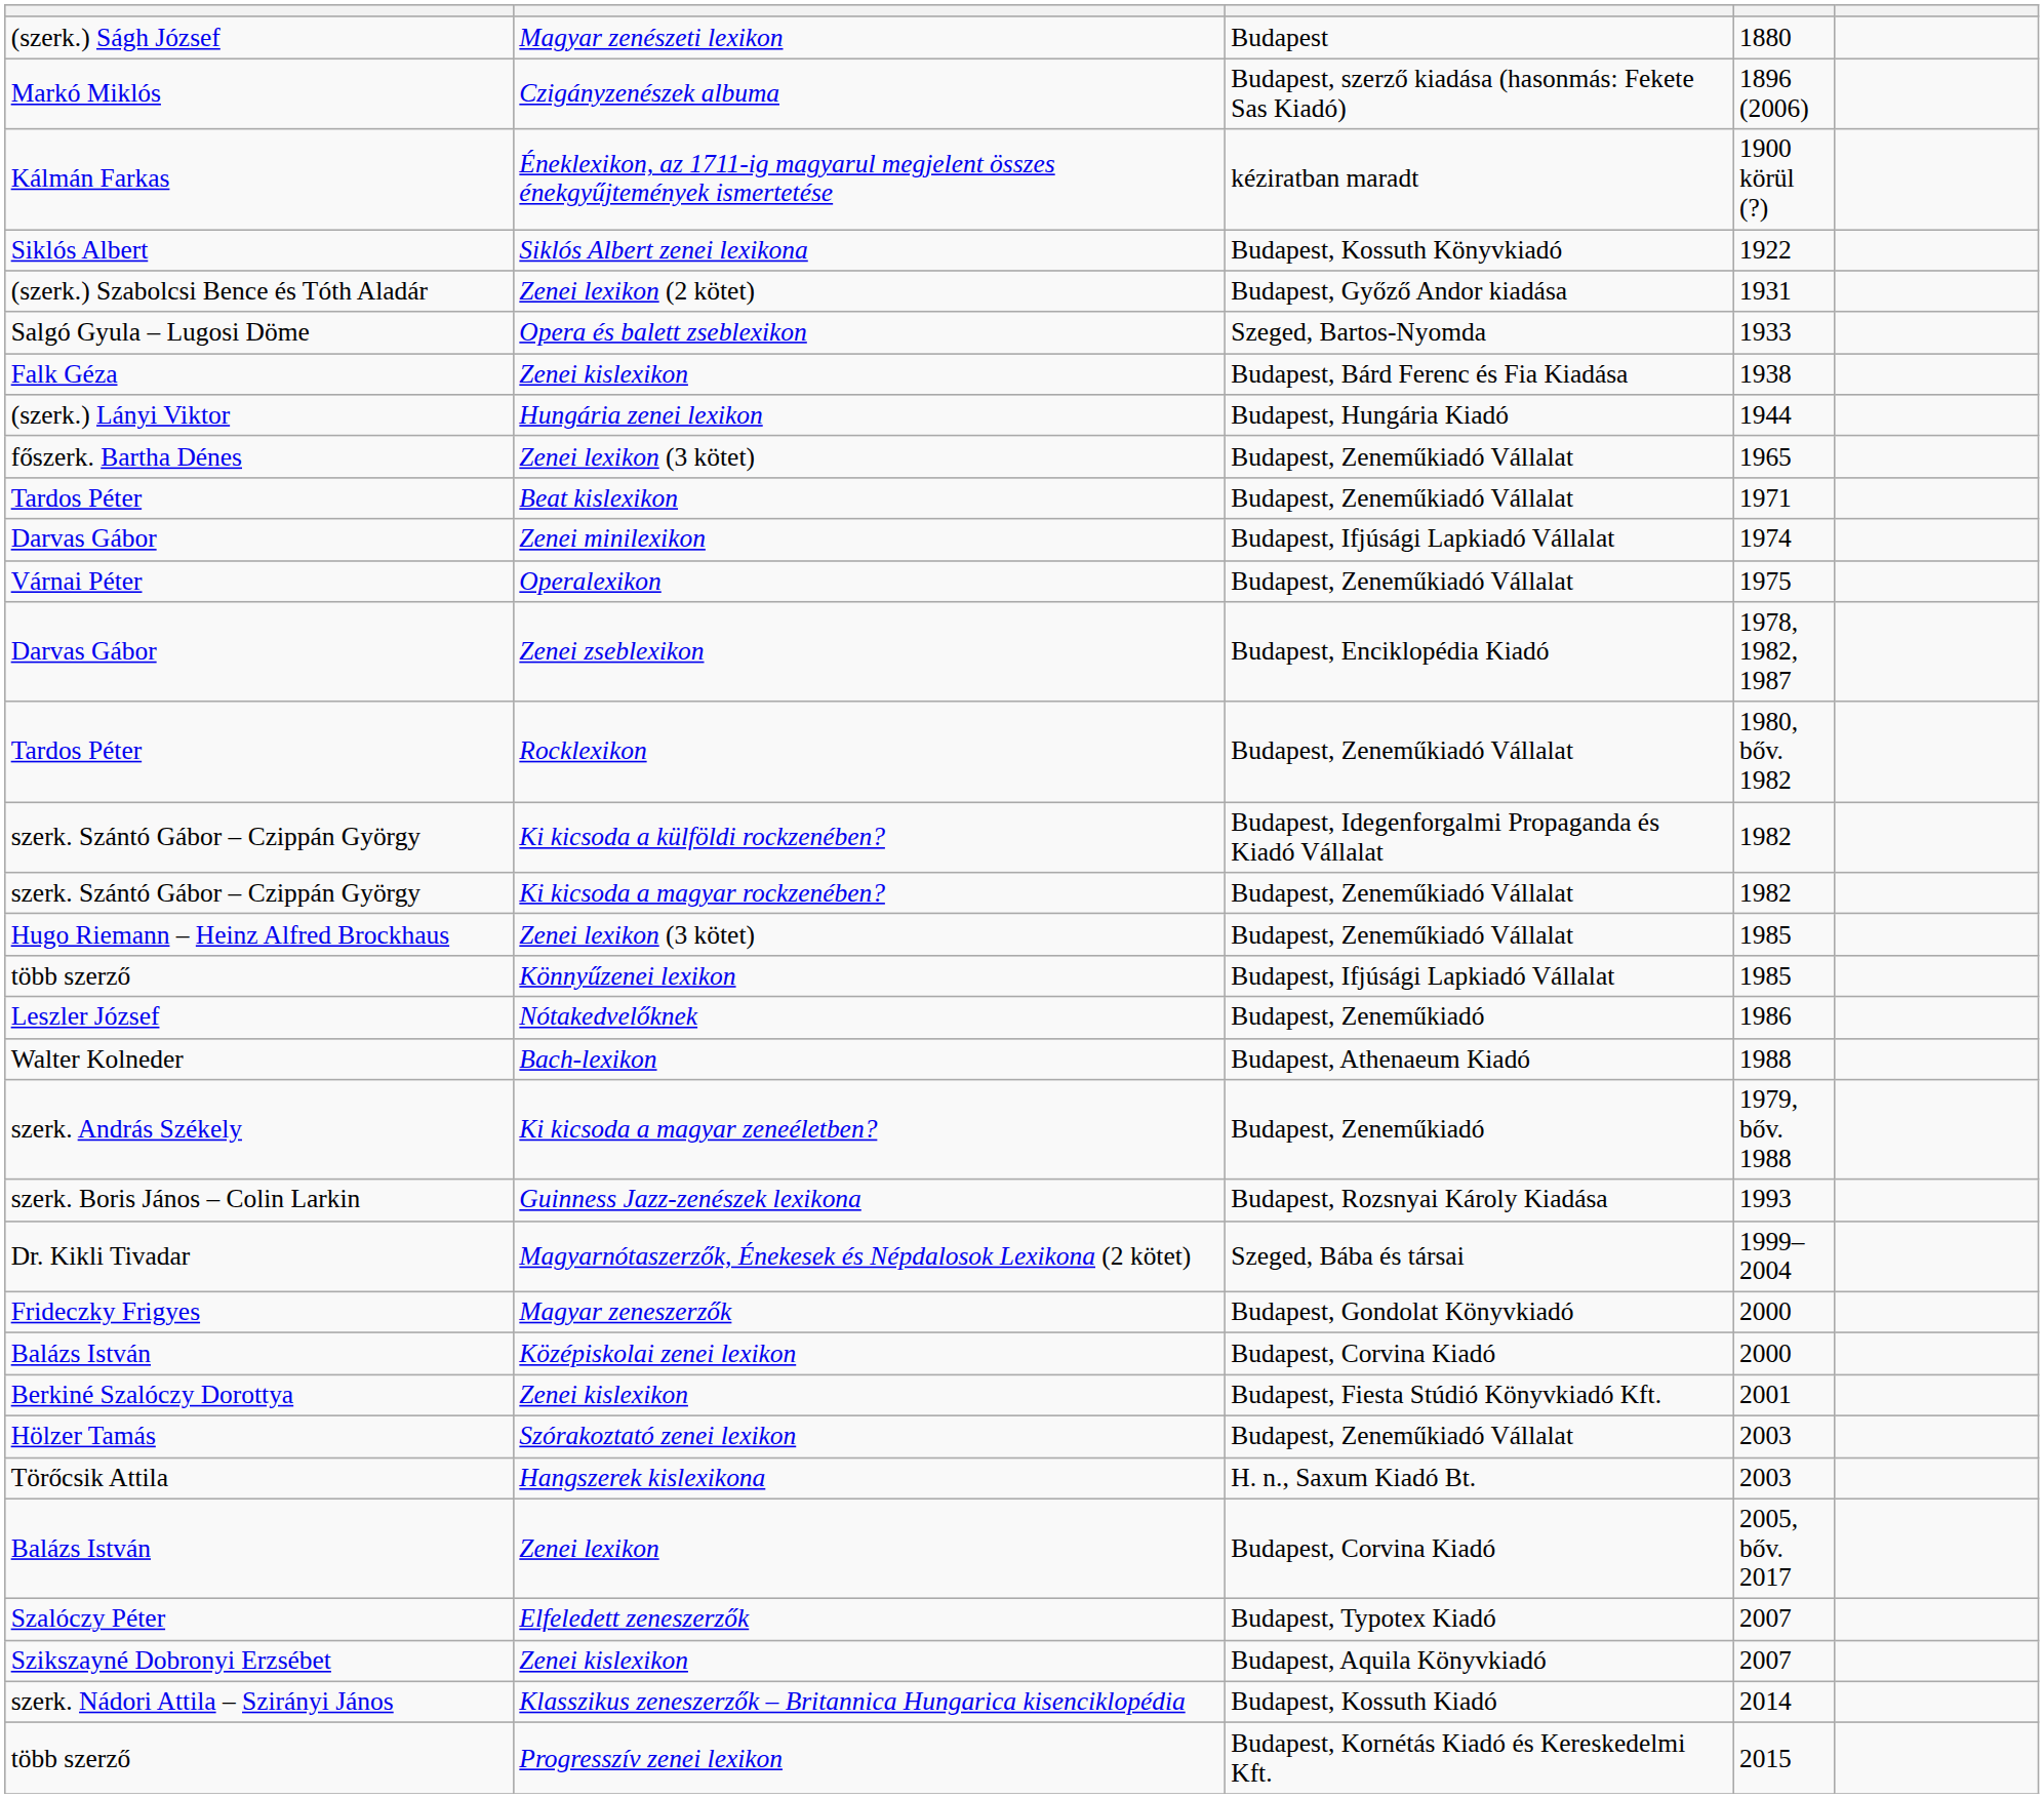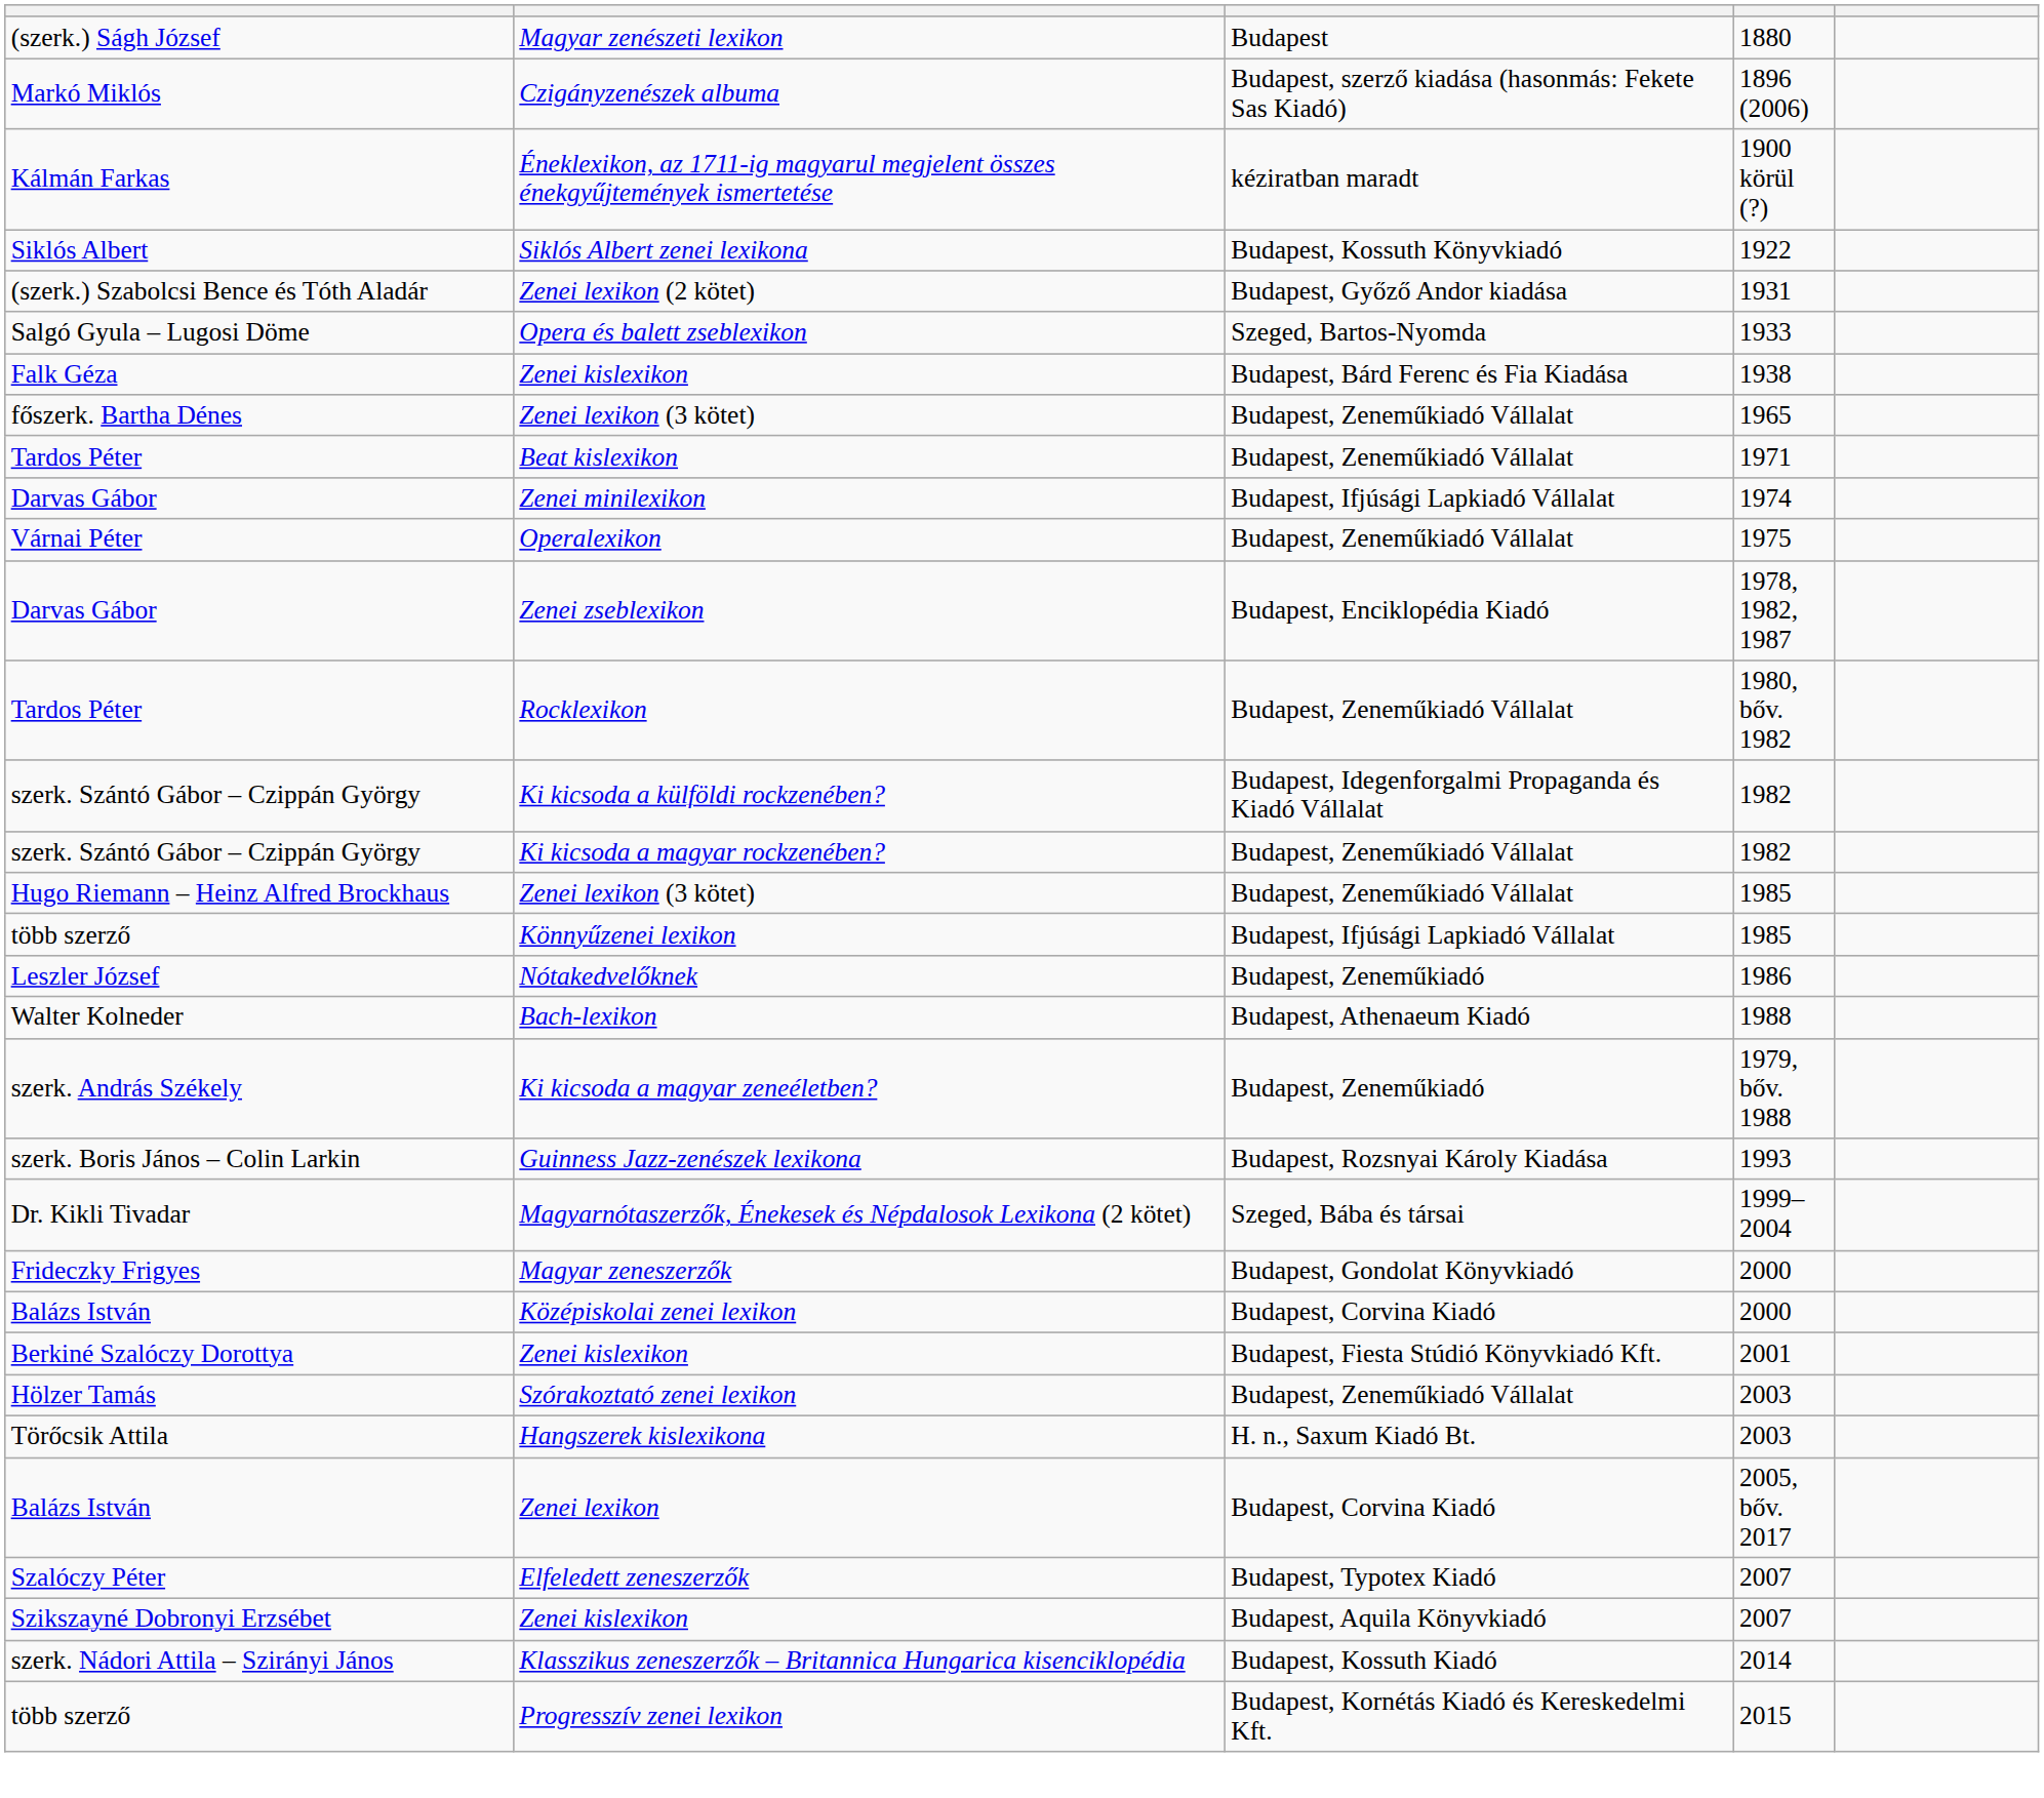- row: (szerk.) Lányi Viktor | Hungária zenei lexikon | Budapest, Hungária Kiadó | 1944
